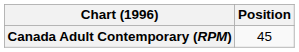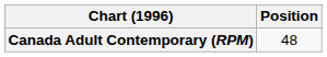Canada Adult Contemporary (RPM) | Position: 45 -> 48
